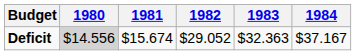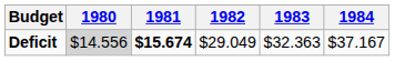Deficit | 1981: normal -> bold
Deficit | 1982: $29.052 -> $29.049
